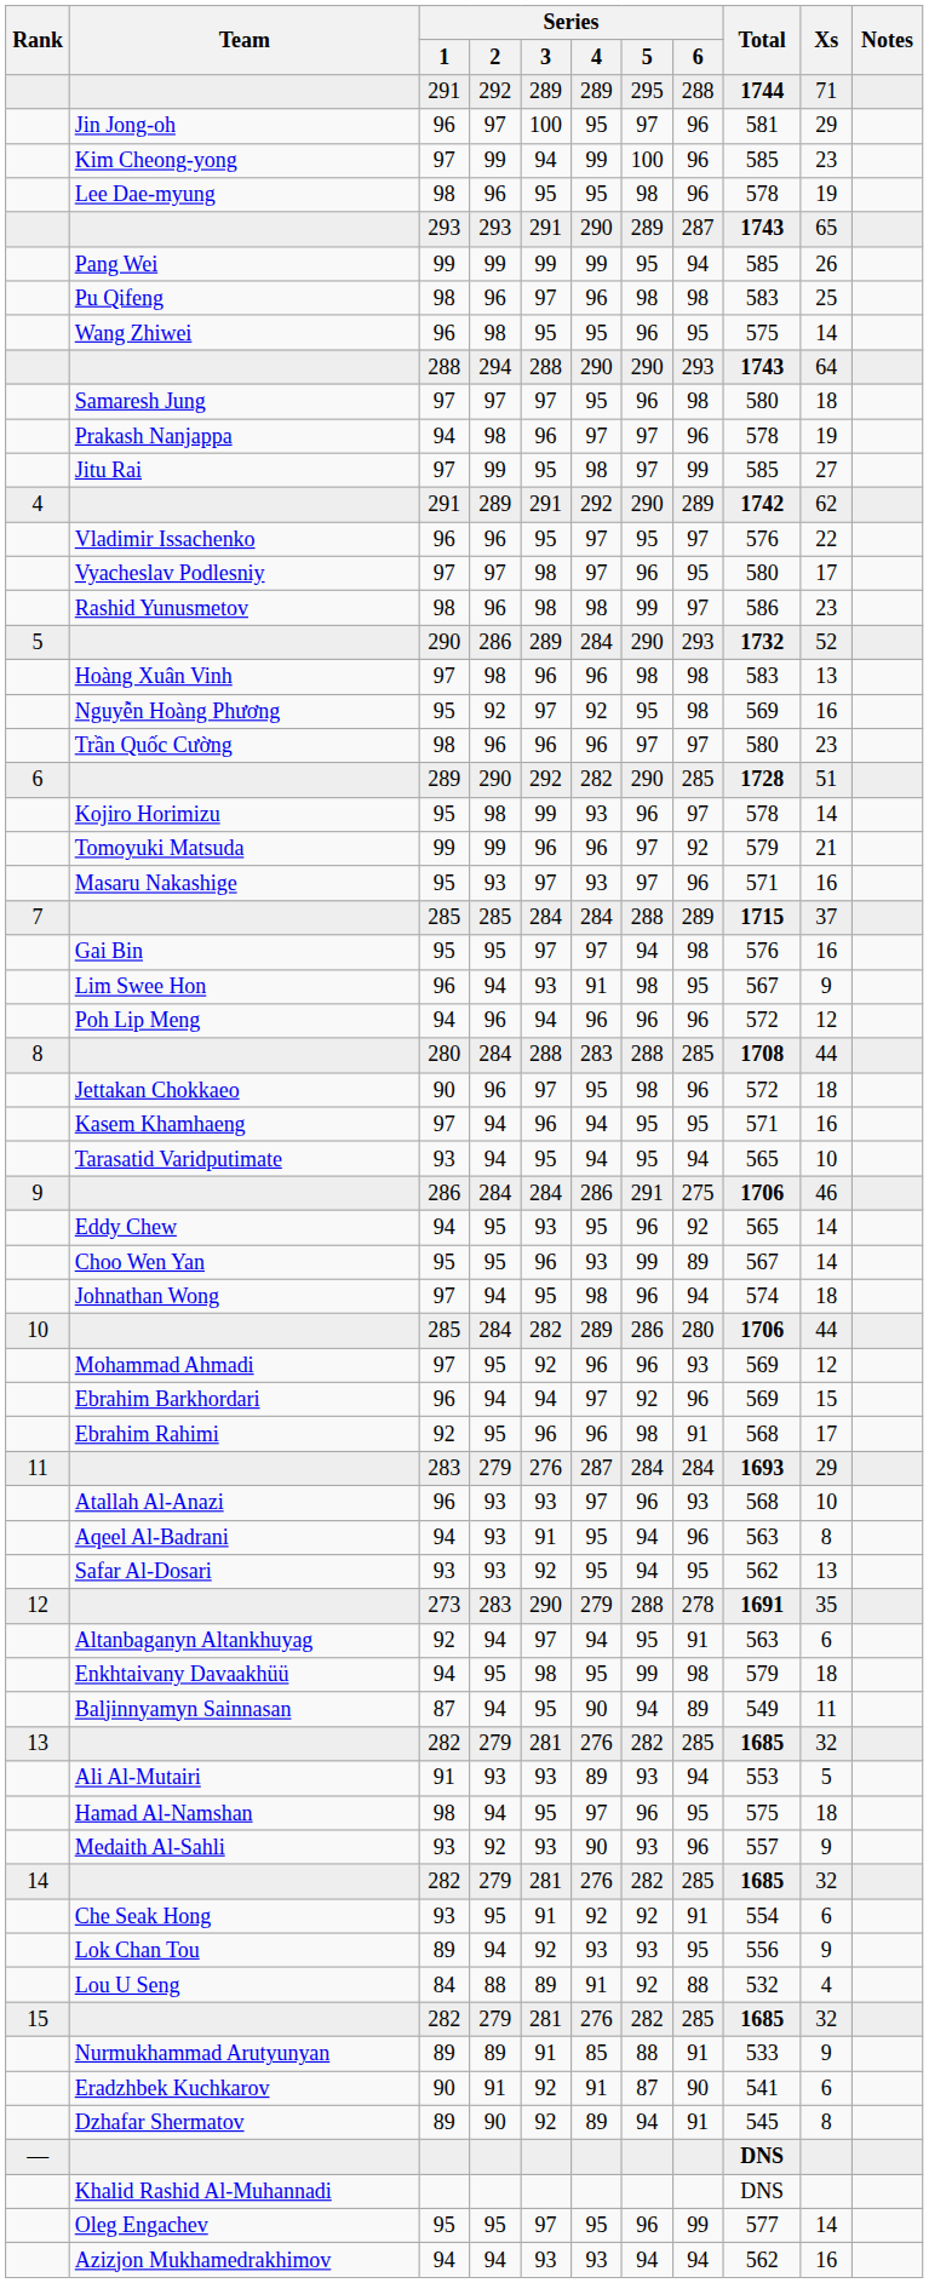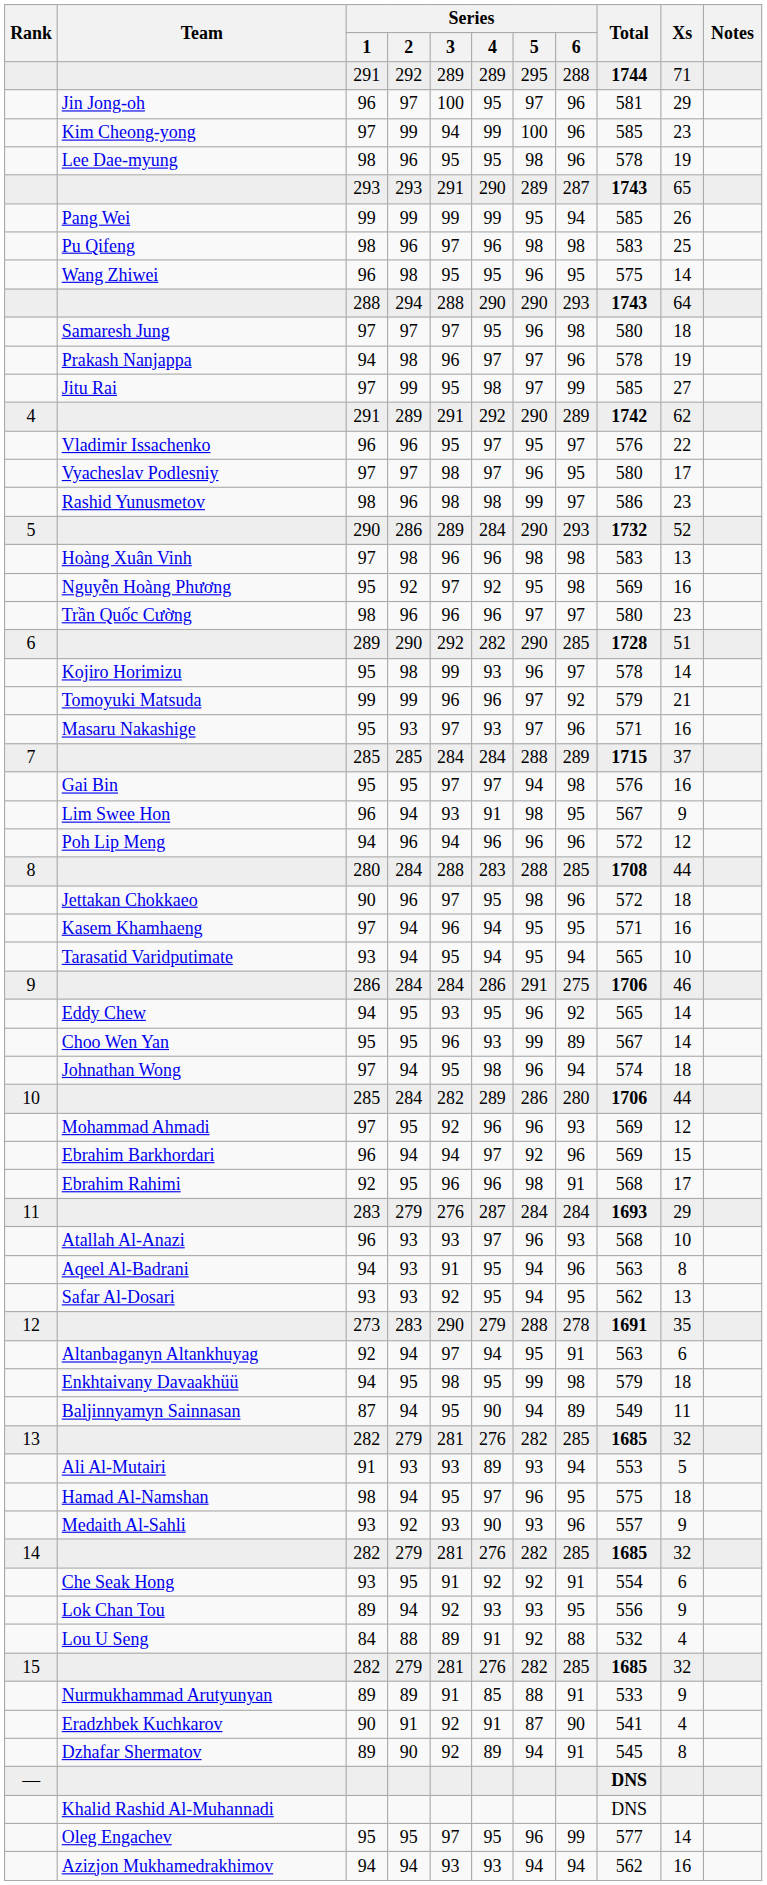Eradzhbek Kuchkarov | Xs: 6 -> 4
